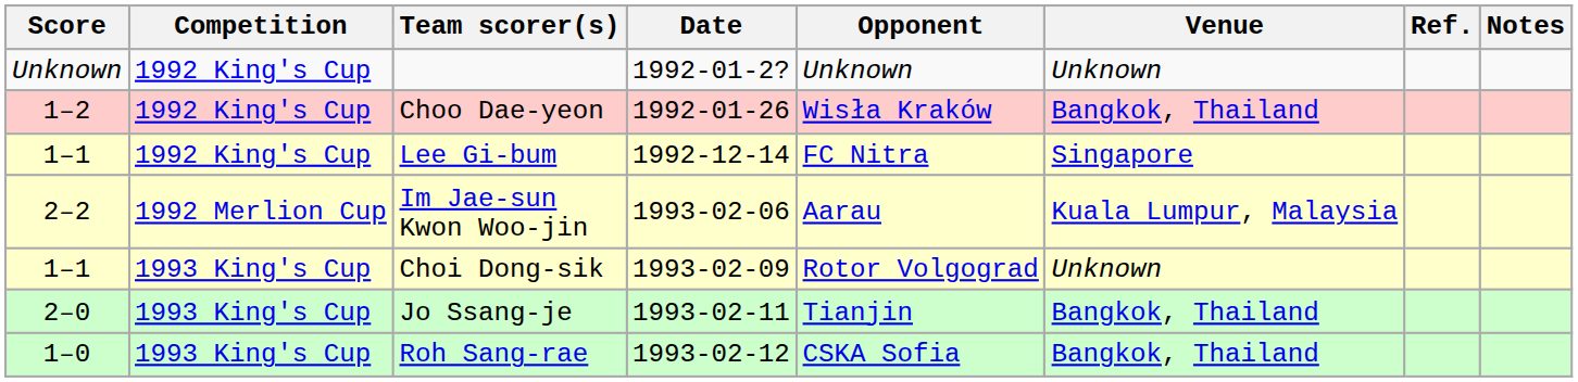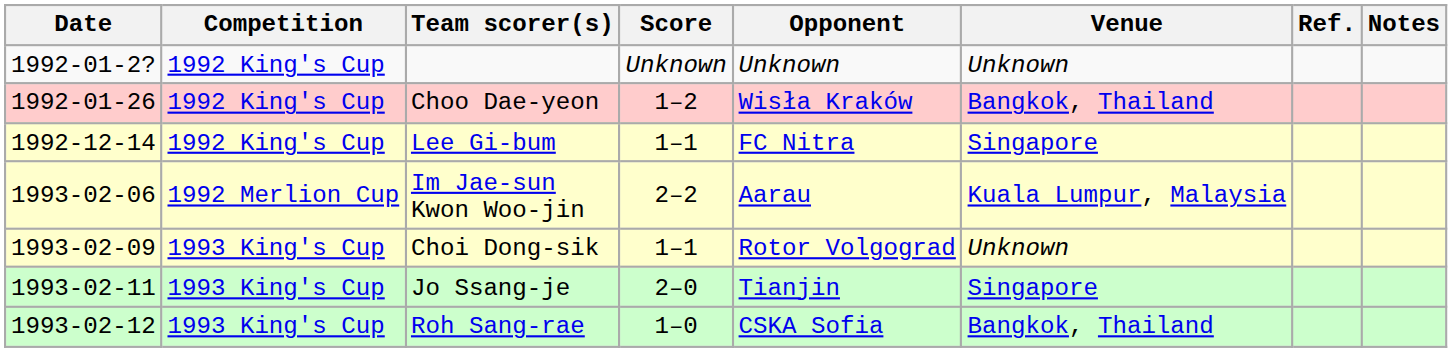columns swapped: Date <-> Score
Jo Ssang-je | Venue: Bangkok, Thailand -> Singapore
